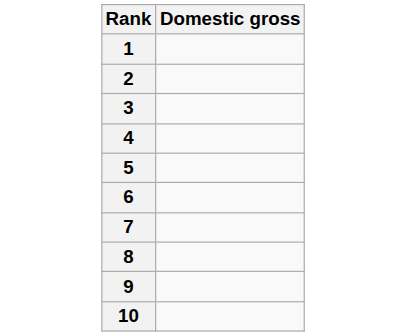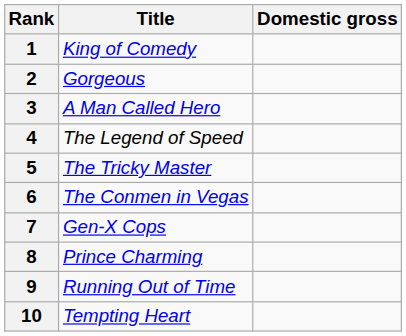+ column: Title | King of Comedy | Gorgeous | A Man Called Hero | The Legend of Speed | The Tricky Master | The Conmen in Vegas | Gen-X Cops | Prince Charming | Running Out of Time | Tempting Heart
